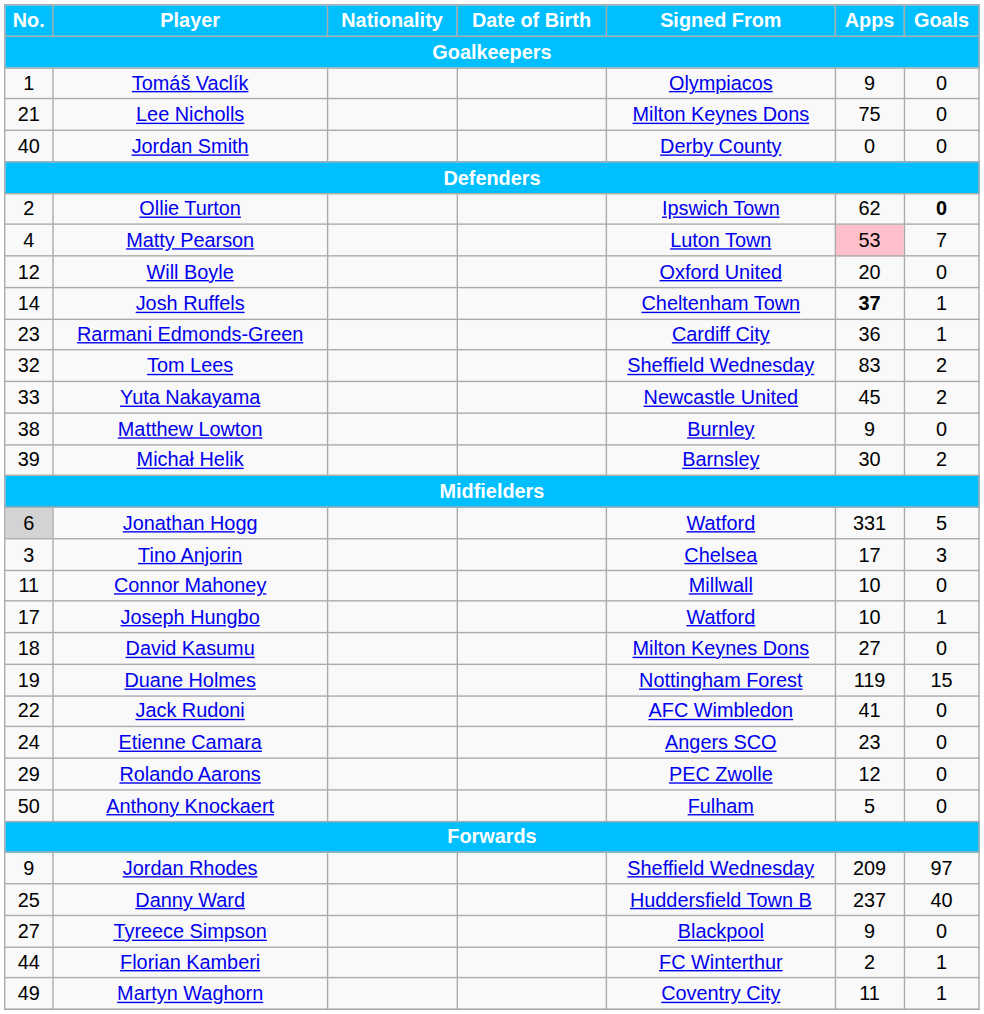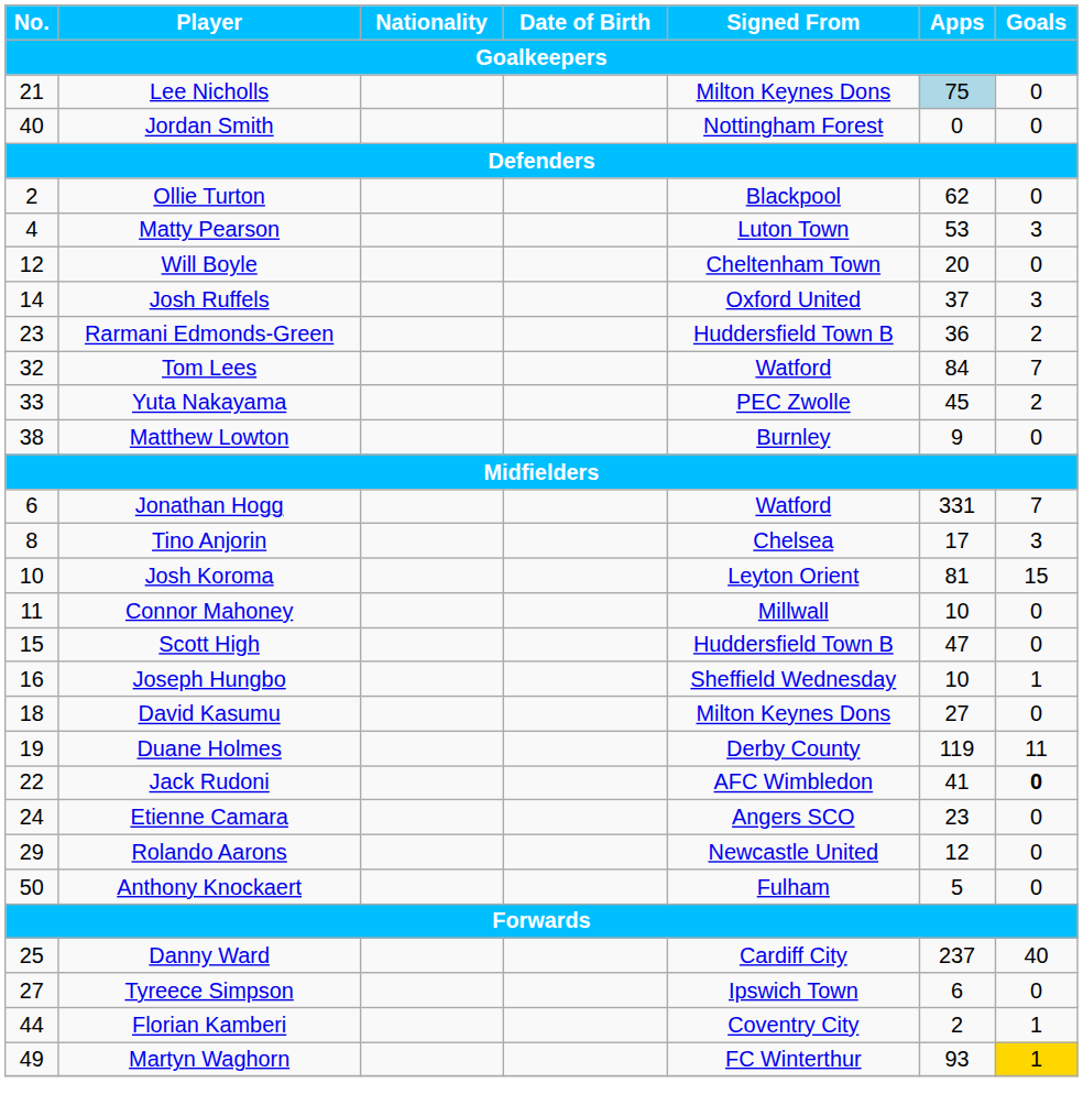- row: 1 | Tomáš Vaclík | Olympiacos | 9 | 0
Lee Nicholls | Apps: no background -> lightblue background
Jordan Smith | Signed From: Derby County -> Nottingham Forest
Ollie Turton | Signed From: Ipswich Town -> Blackpool
Ollie Turton | Goals: bold -> normal
Matty Pearson | Apps: pink background -> no background
Matty Pearson | Goals: 7 -> 3
Will Boyle | Signed From: Oxford United -> Cheltenham Town
Josh Ruffels | Signed From: Cheltenham Town -> Oxford United
Josh Ruffels | Apps: bold -> normal
Josh Ruffels | Goals: 1 -> 3
Rarmani Edmonds-Green | Signed From: Cardiff City -> Huddersfield Town B
Rarmani Edmonds-Green | Goals: 1 -> 2
Tom Lees | Signed From: Sheffield Wednesday -> Watford
Tom Lees | Apps: 83 -> 84
Tom Lees | Goals: 2 -> 7
Yuta Nakayama | Signed From: Newcastle United -> PEC Zwolle
- row: 39 | Michał Helik | Barnsley | 30 | 2
Jonathan Hogg | No.: lightgrey background -> no background
Jonathan Hogg | Goals: 5 -> 7
Tino Anjorin | No.: 3 -> 8
+ row: 10 | Josh Koroma | Leyton Orient | 81 | 15
+ row: 15 | Scott High | Huddersfield Town B | 47 | 0
Joseph Hungbo | No.: 17 -> 16
Joseph Hungbo | Signed From: Watford -> Sheffield Wednesday
Duane Holmes | Signed From: Nottingham Forest -> Derby County
Duane Holmes | Goals: 15 -> 11
Jack Rudoni | Goals: normal -> bold
Rolando Aarons | Signed From: PEC Zwolle -> Newcastle United
- row: 9 | Jordan Rhodes | Sheffield Wednesday | 209 | 97
Danny Ward | Signed From: Huddersfield Town B -> Cardiff City
Tyreece Simpson | Signed From: Blackpool -> Ipswich Town
Tyreece Simpson | Apps: 9 -> 6
Florian Kamberi | Signed From: FC Winterthur -> Coventry City
Martyn Waghorn | Signed From: Coventry City -> FC Winterthur
Martyn Waghorn | Apps: 11 -> 93
Martyn Waghorn | Goals: no background -> gold background
